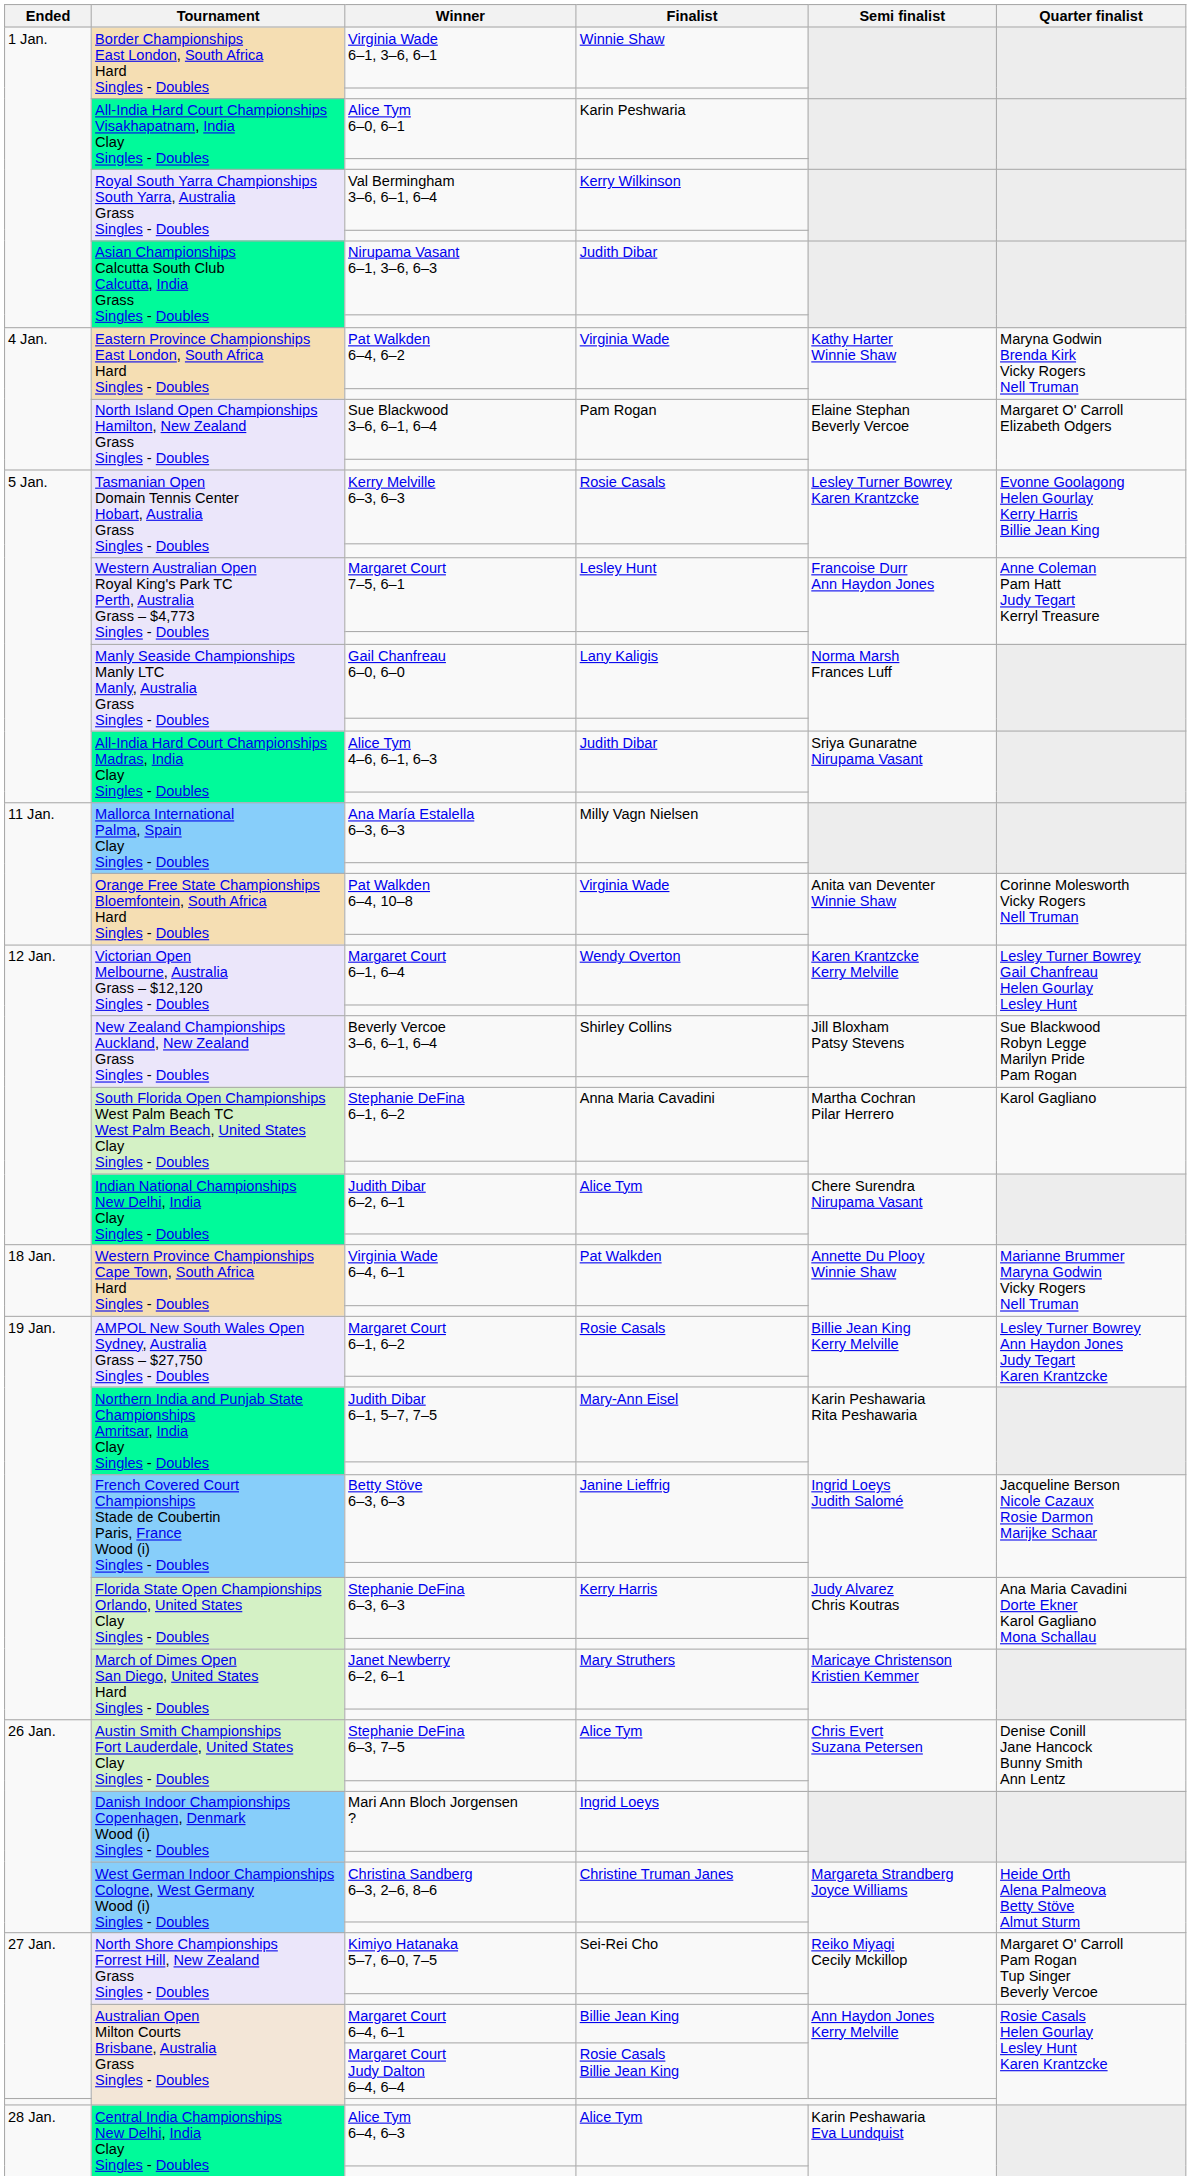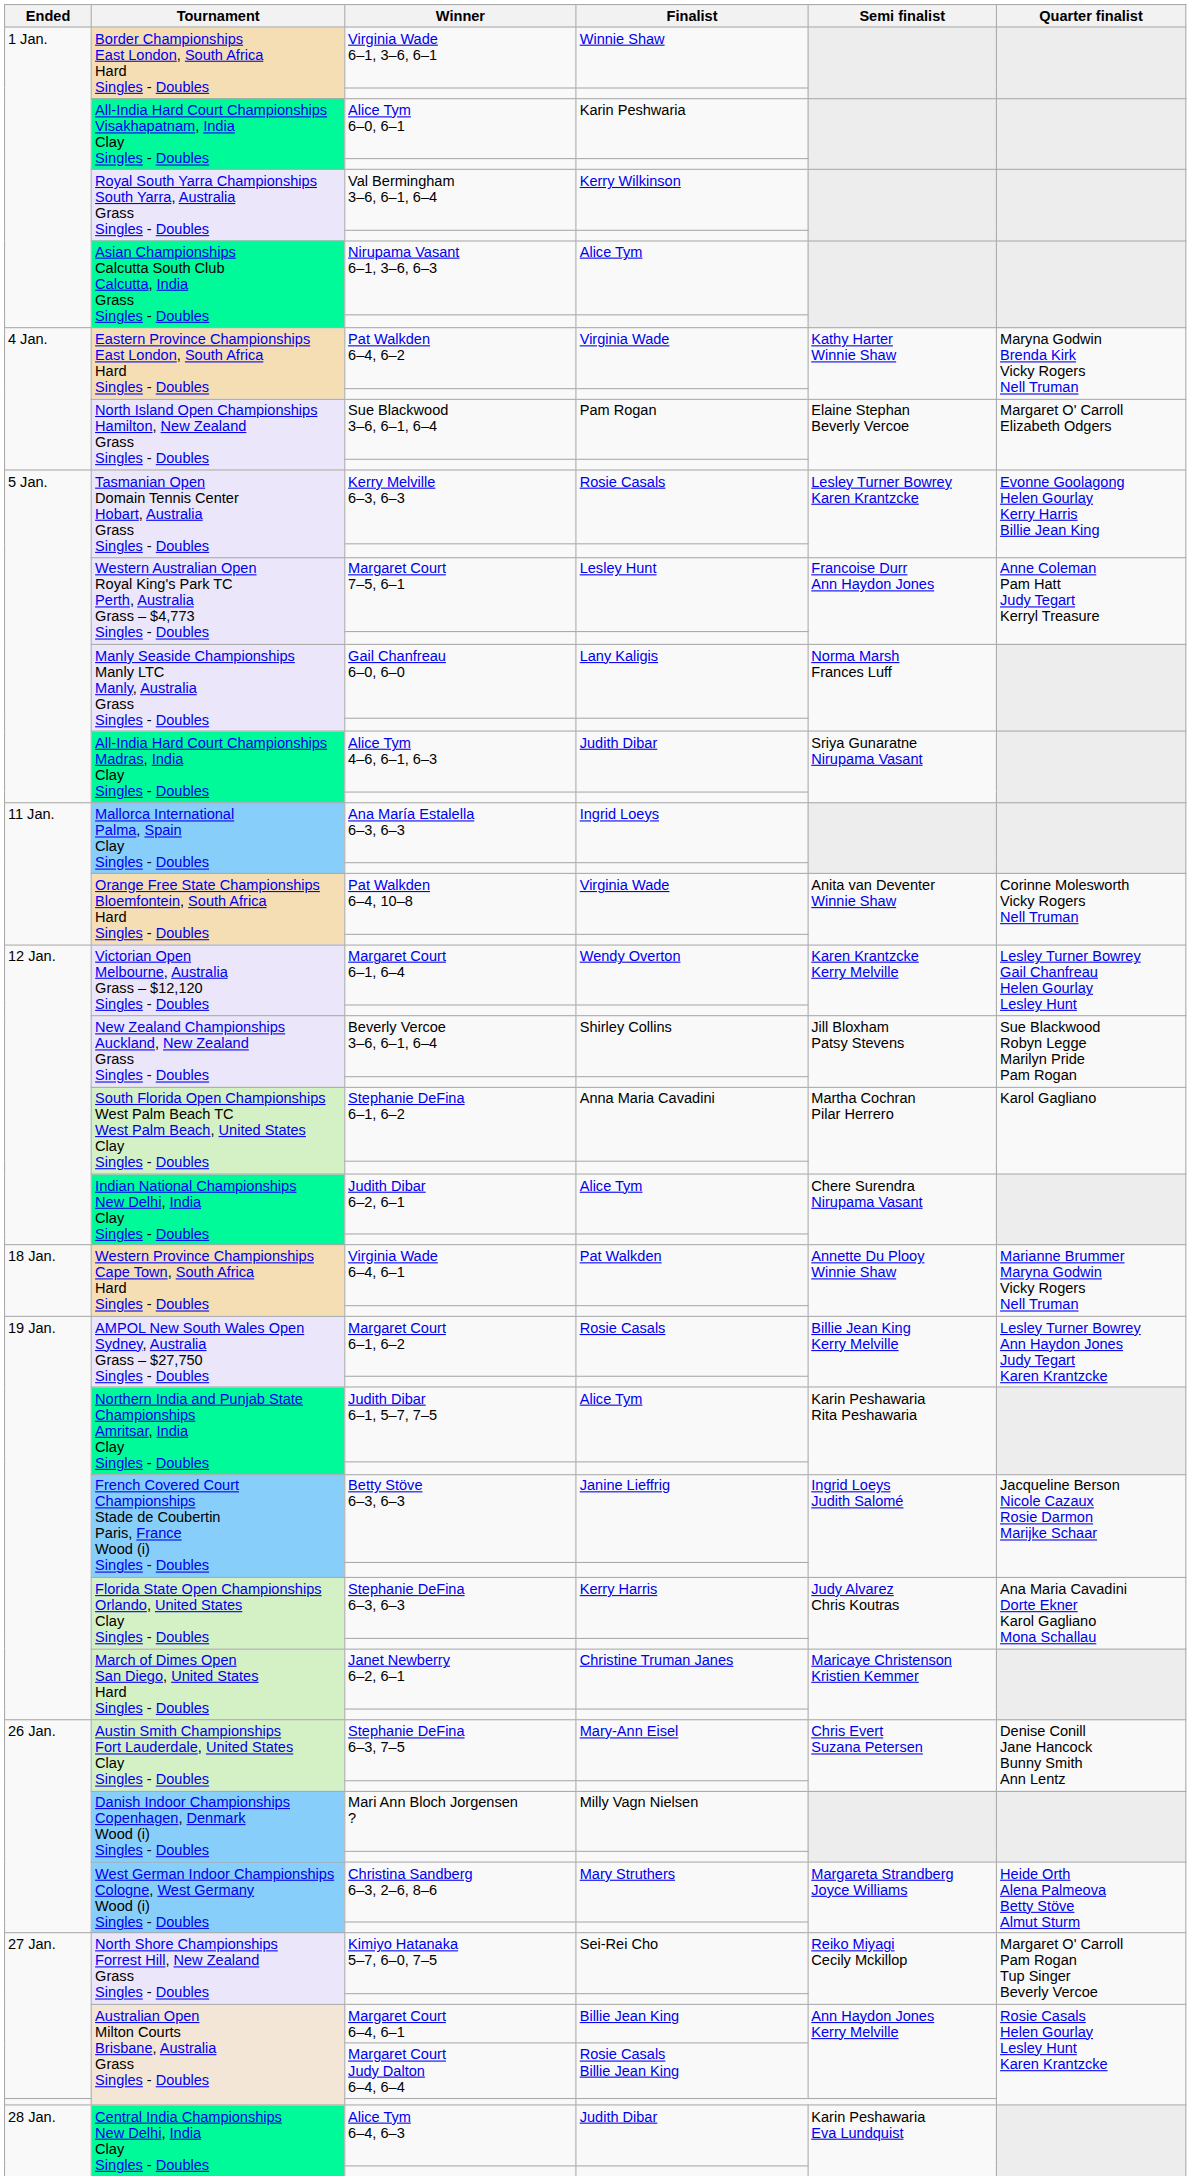Nirupama Vasant 6–1, 3–6, 6–3 | Finalist: Judith Dibar -> Alice Tym
Ana María Estalella 6–3, 6–3 | Finalist: Milly Vagn Nielsen -> Ingrid Loeys
Judith Dibar 6–1, 5–7, 7–5 | Finalist: Mary-Ann Eisel -> Alice Tym
Janet Newberry 6–2, 6–1 | Finalist: Mary Struthers -> Christine Truman Janes
Stephanie DeFina 6–3, 7–5 | Finalist: Alice Tym -> Mary-Ann Eisel
Mari Ann Bloch Jorgensen ? | Finalist: Ingrid Loeys -> Milly Vagn Nielsen
Christina Sandberg 6–3, 2–6, 8–6 | Finalist: Christine Truman Janes -> Mary Struthers
Alice Tym 6–4, 6–3 | Finalist: Alice Tym -> Judith Dibar
